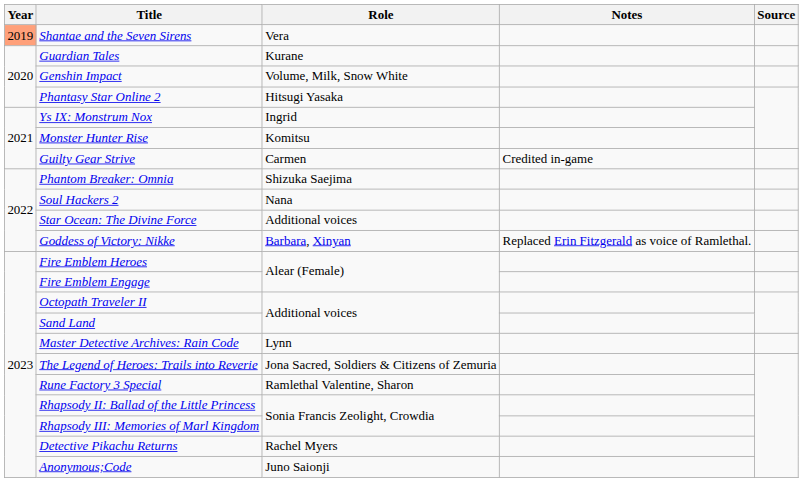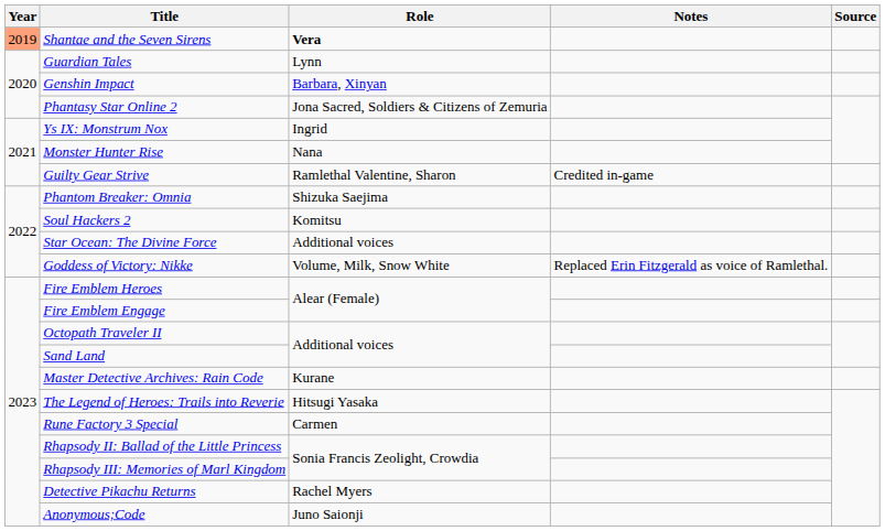Shantae and the Seven Sirens | Role: normal -> bold
Guardian Tales | Role: Kurane -> Lynn
Genshin Impact | Role: Volume, Milk, Snow White -> Barbara, Xinyan
Phantasy Star Online 2 | Role: Hitsugi Yasaka -> Jona Sacred, Soldiers & Citizens of Zemuria
Monster Hunter Rise | Role: Komitsu -> Nana
Guilty Gear Strive | Role: Carmen -> Ramlethal Valentine, Sharon
Soul Hackers 2 | Role: Nana -> Komitsu
Goddess of Victory: Nikke | Role: Barbara, Xinyan -> Volume, Milk, Snow White
Master Detective Archives: Rain Code | Role: Lynn -> Kurane
The Legend of Heroes: Trails into Reverie | Role: Jona Sacred, Soldiers & Citizens of Zemuria -> Hitsugi Yasaka
Rune Factory 3 Special | Role: Ramlethal Valentine, Sharon -> Carmen
